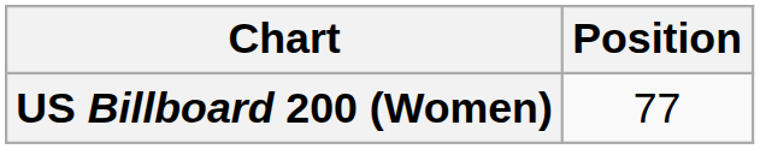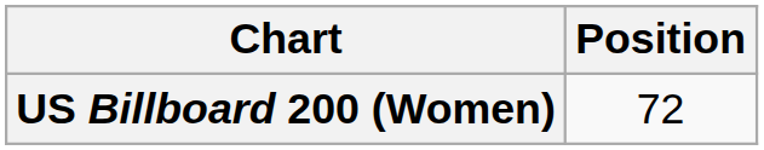US Billboard 200 (Women) | Position: 77 -> 72
